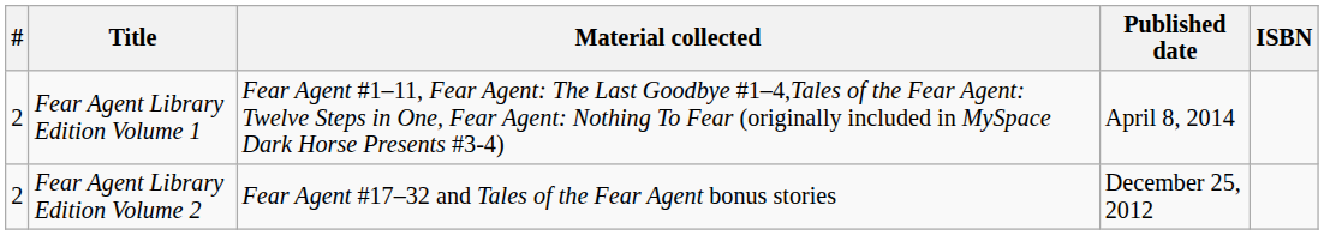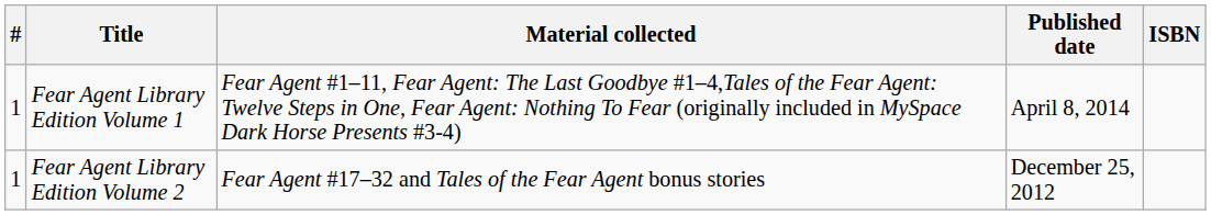Fear Agent Library Edition Volume 1 | #: 2 -> 1
Fear Agent Library Edition Volume 2 | #: 2 -> 1
